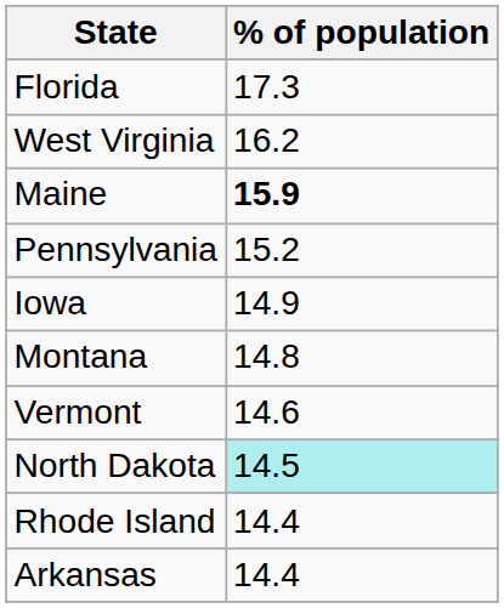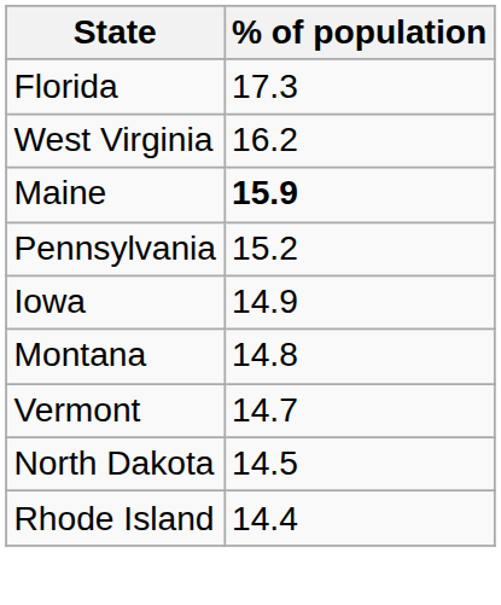Vermont | % of population: 14.6 -> 14.7
North Dakota | % of population: paleturquoise background -> no background
- row: Arkansas | 14.4
